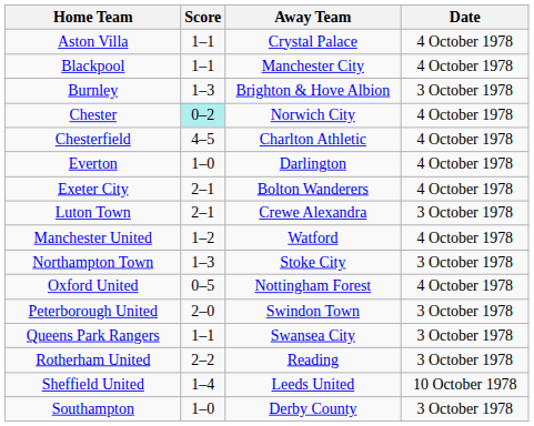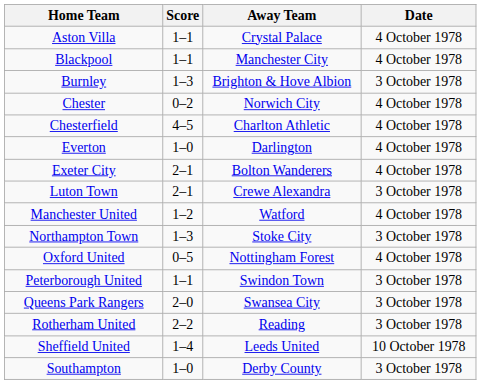Chester | Score: paleturquoise background -> no background
Peterborough United | Score: 2–0 -> 1–1
Queens Park Rangers | Score: 1–1 -> 2–0
